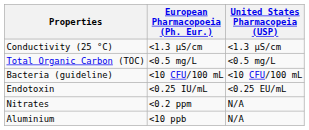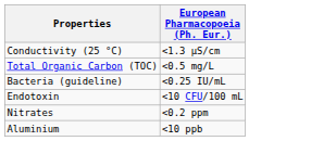- column: United States Pharmacopeia (USP) | <1.3 μS/cm | <0.5 mg/L | <10 CFU/100 mL | <0.25 EU/mL | N/A | N/A
Bacteria (guideline) | European Pharmacopoeia (Ph. Eur.): <10 CFU/100 mL -> <0.25 IU/mL
Endotoxin | European Pharmacopoeia (Ph. Eur.): <0.25 IU/mL -> <10 CFU/100 mL
